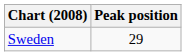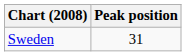Sweden | Peak position: 29 -> 31
